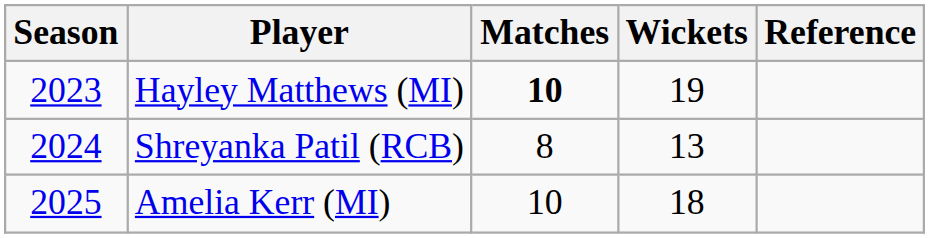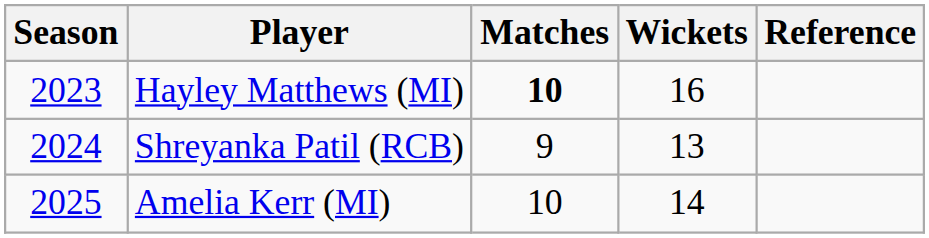Hayley Matthews (MI) | Wickets: 19 -> 16
Shreyanka Patil (RCB) | Matches: 8 -> 9
Amelia Kerr (MI) | Wickets: 18 -> 14
